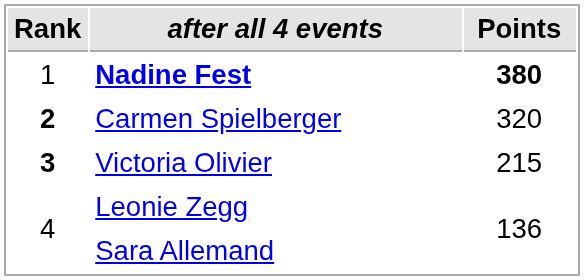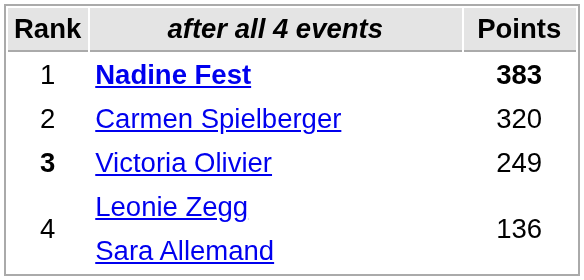Nadine Fest | Points: 380 -> 383
Carmen Spielberger | Rank: bold -> normal
Victoria Olivier | Points: 215 -> 249
